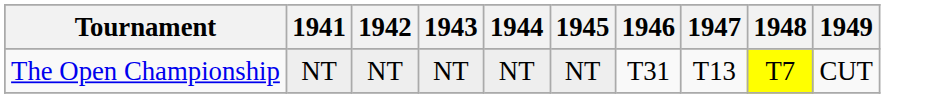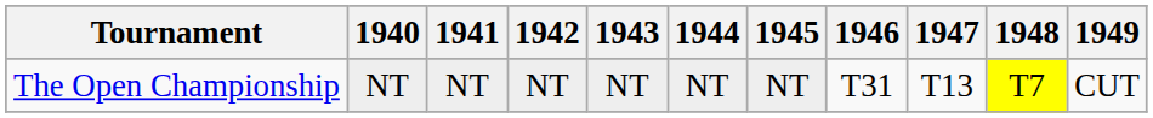+ column: 1940 | NT
